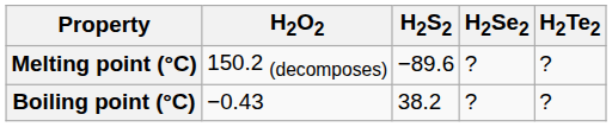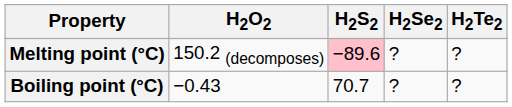Melting point (°C) | H2S2: no background -> pink background
Boiling point (°C) | H2S2: 38.2 -> 70.7
